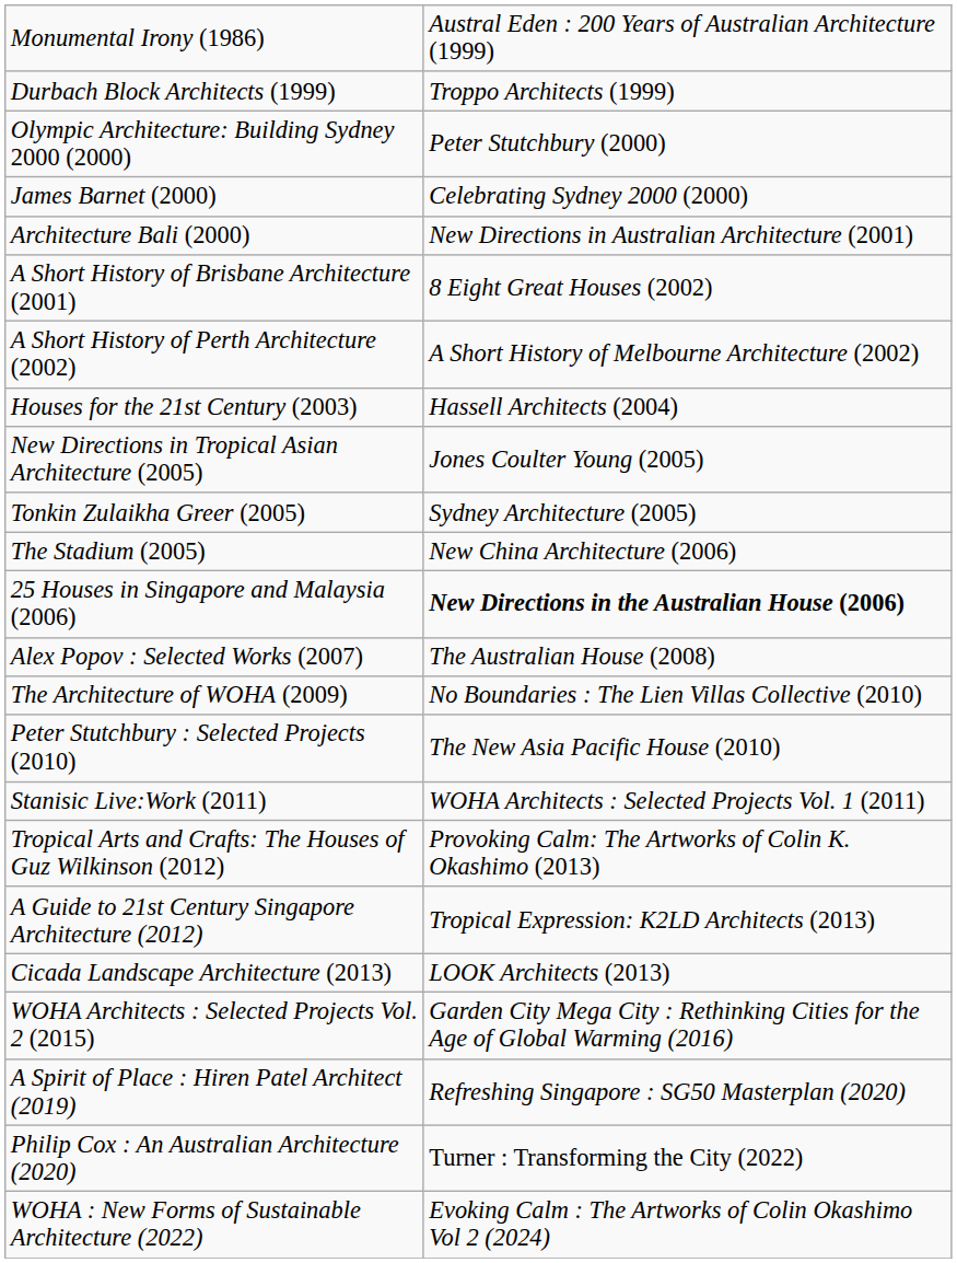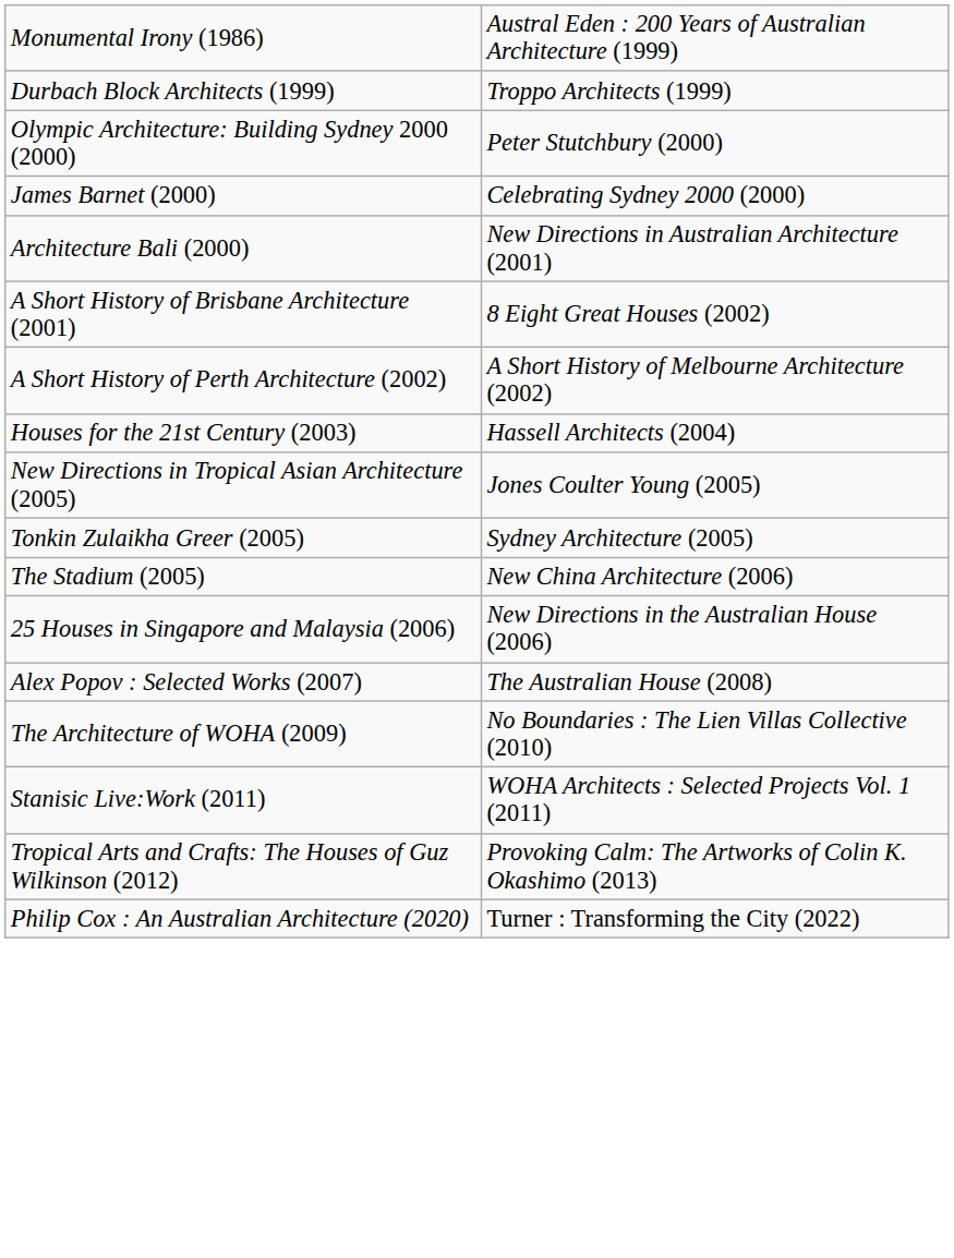25 Houses in Singapore and Malaysia (2006) | column 2: bold -> normal
- row: Peter Stutchbury : Selected Projects (2010) | The New Asia Pacific House (2010)
- row: A Guide to 21st Century Singapore Architecture (2012) | Tropical Expression: K2LD Architects (2013)
- row: Cicada Landscape Architecture (2013) | LOOK Architects (2013)
- row: WOHA Architects : Selected Projects Vol. 2 (2015) | Garden City Mega City : Rethinking Cities for the Age of Global Warming (2016)
- row: A Spirit of Place : Hiren Patel Architect (2019) | Refreshing Singapore : SG50 Masterplan (2020)
- row: WOHA : New Forms of Sustainable Architecture (2022) | Evoking Calm : The Artworks of Colin Okashimo Vol 2 (2024)
